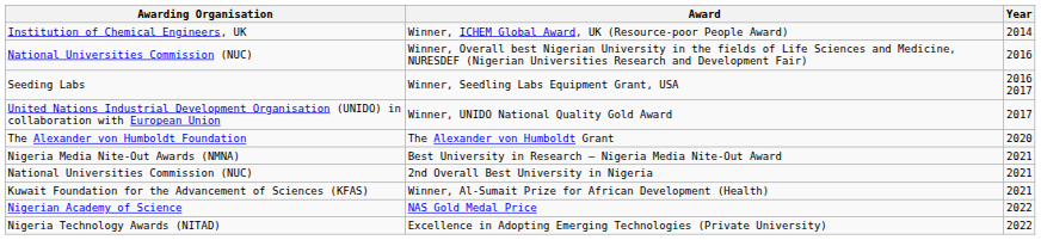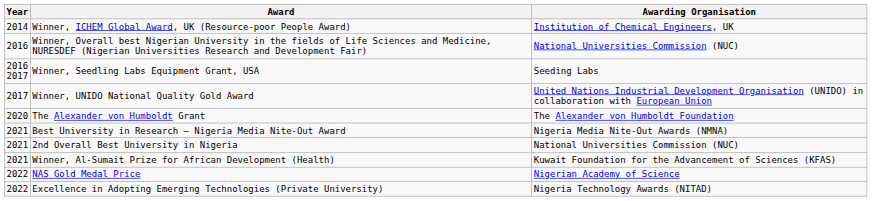columns swapped: Year <-> Awarding Organisation
